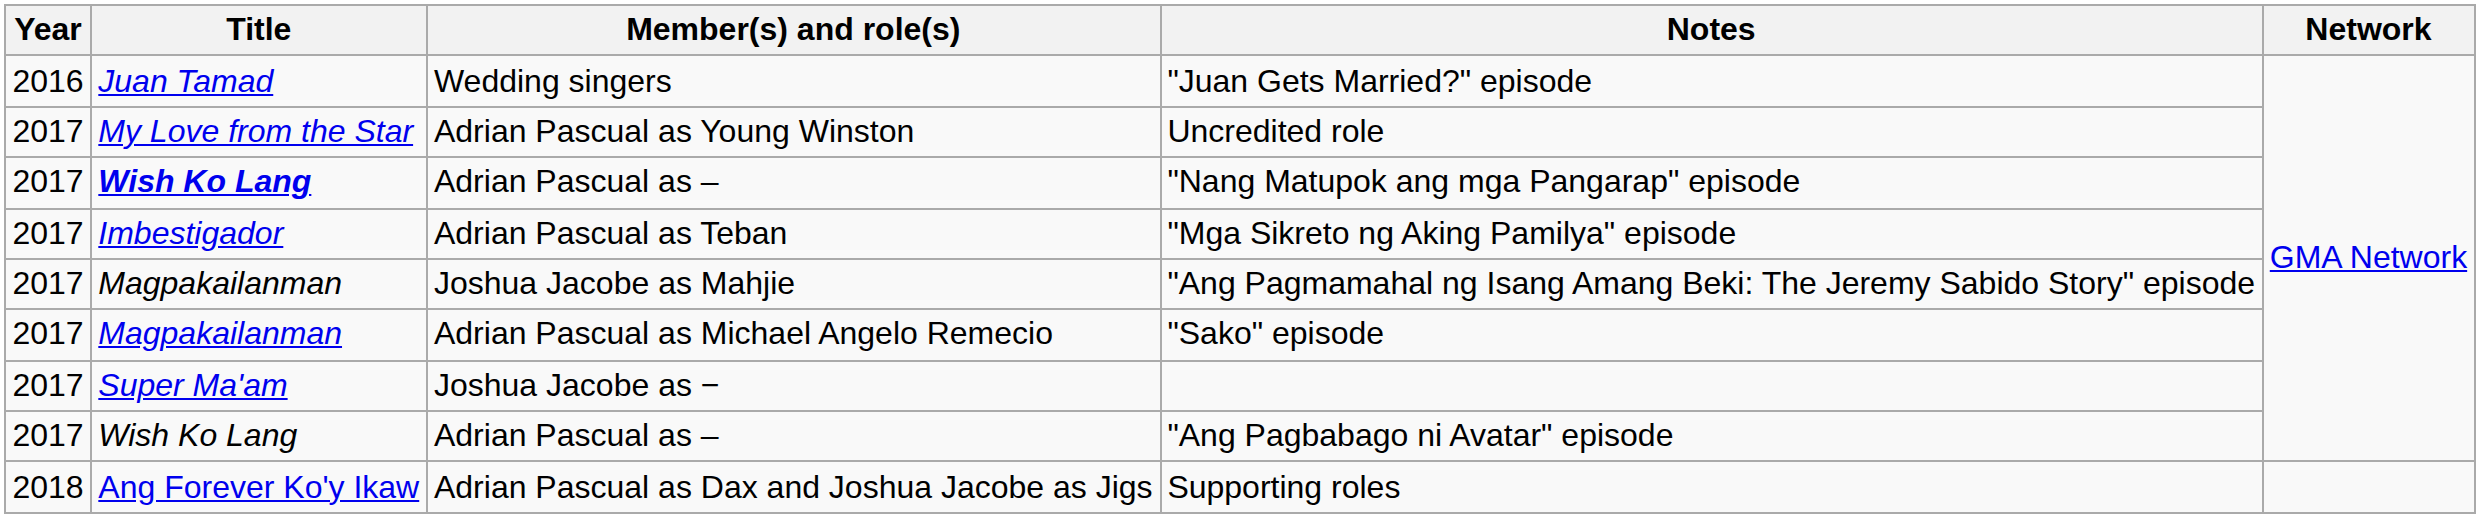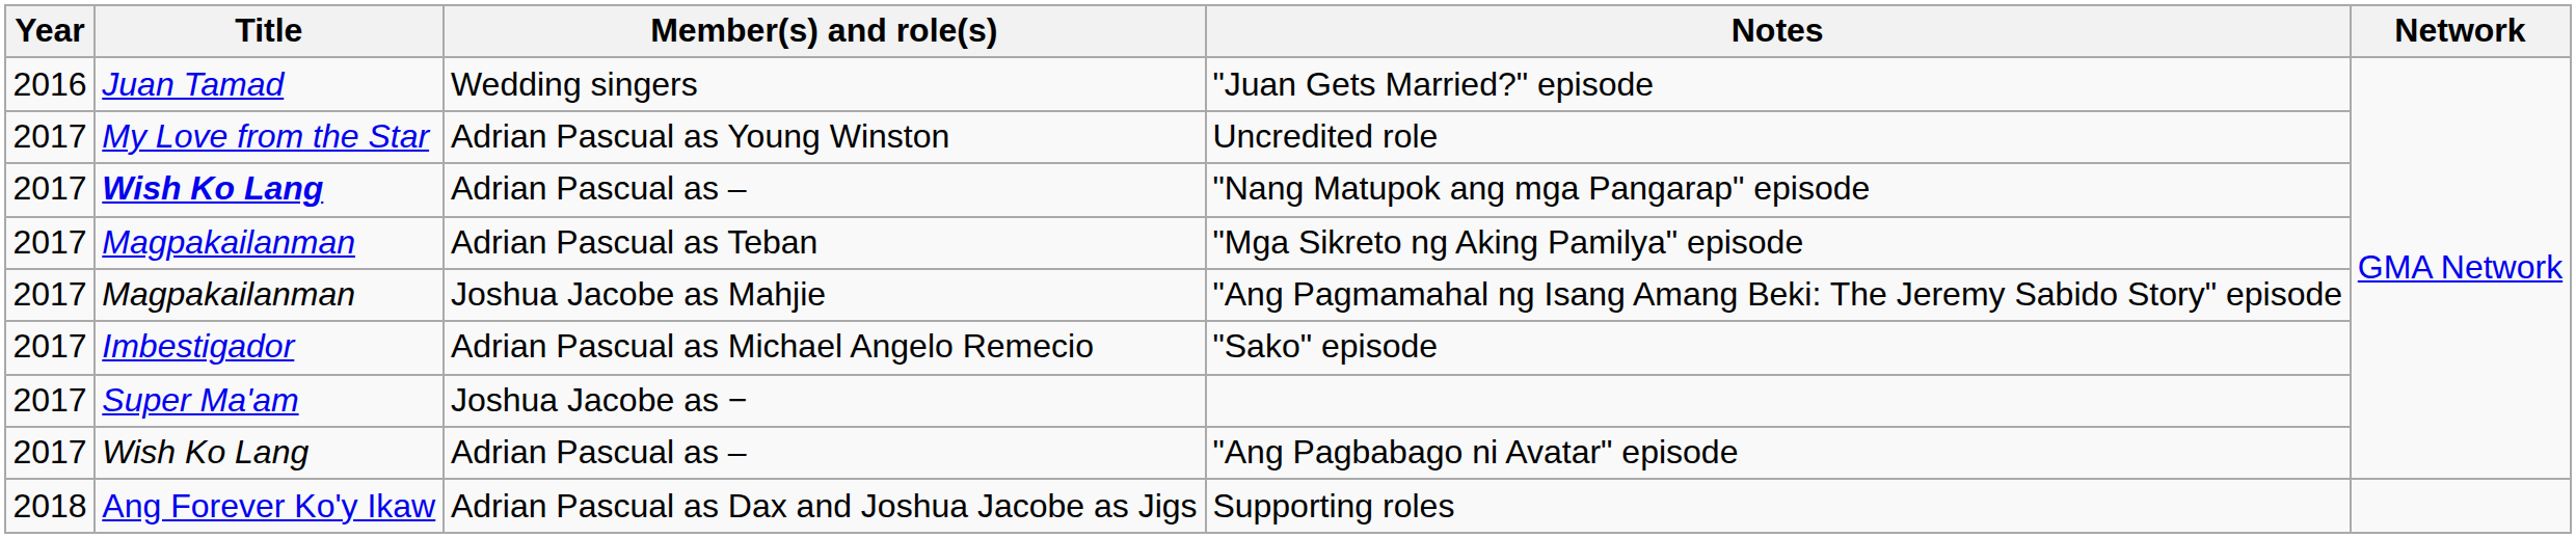"Mga Sikreto ng Aking Pamilya" episode | Title: Imbestigador -> Magpakailanman
"Sako" episode | Title: Magpakailanman -> Imbestigador
